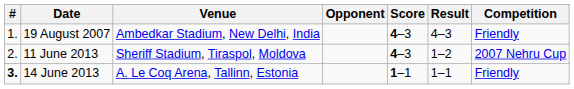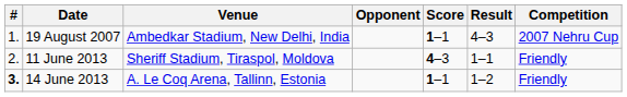19 August 2007 | Score: 4–3 -> 1–1
19 August 2007 | Competition: Friendly -> 2007 Nehru Cup
11 June 2013 | Result: 1–2 -> 1–1
11 June 2013 | Competition: 2007 Nehru Cup -> Friendly
14 June 2013 | Result: 1–1 -> 1–2
